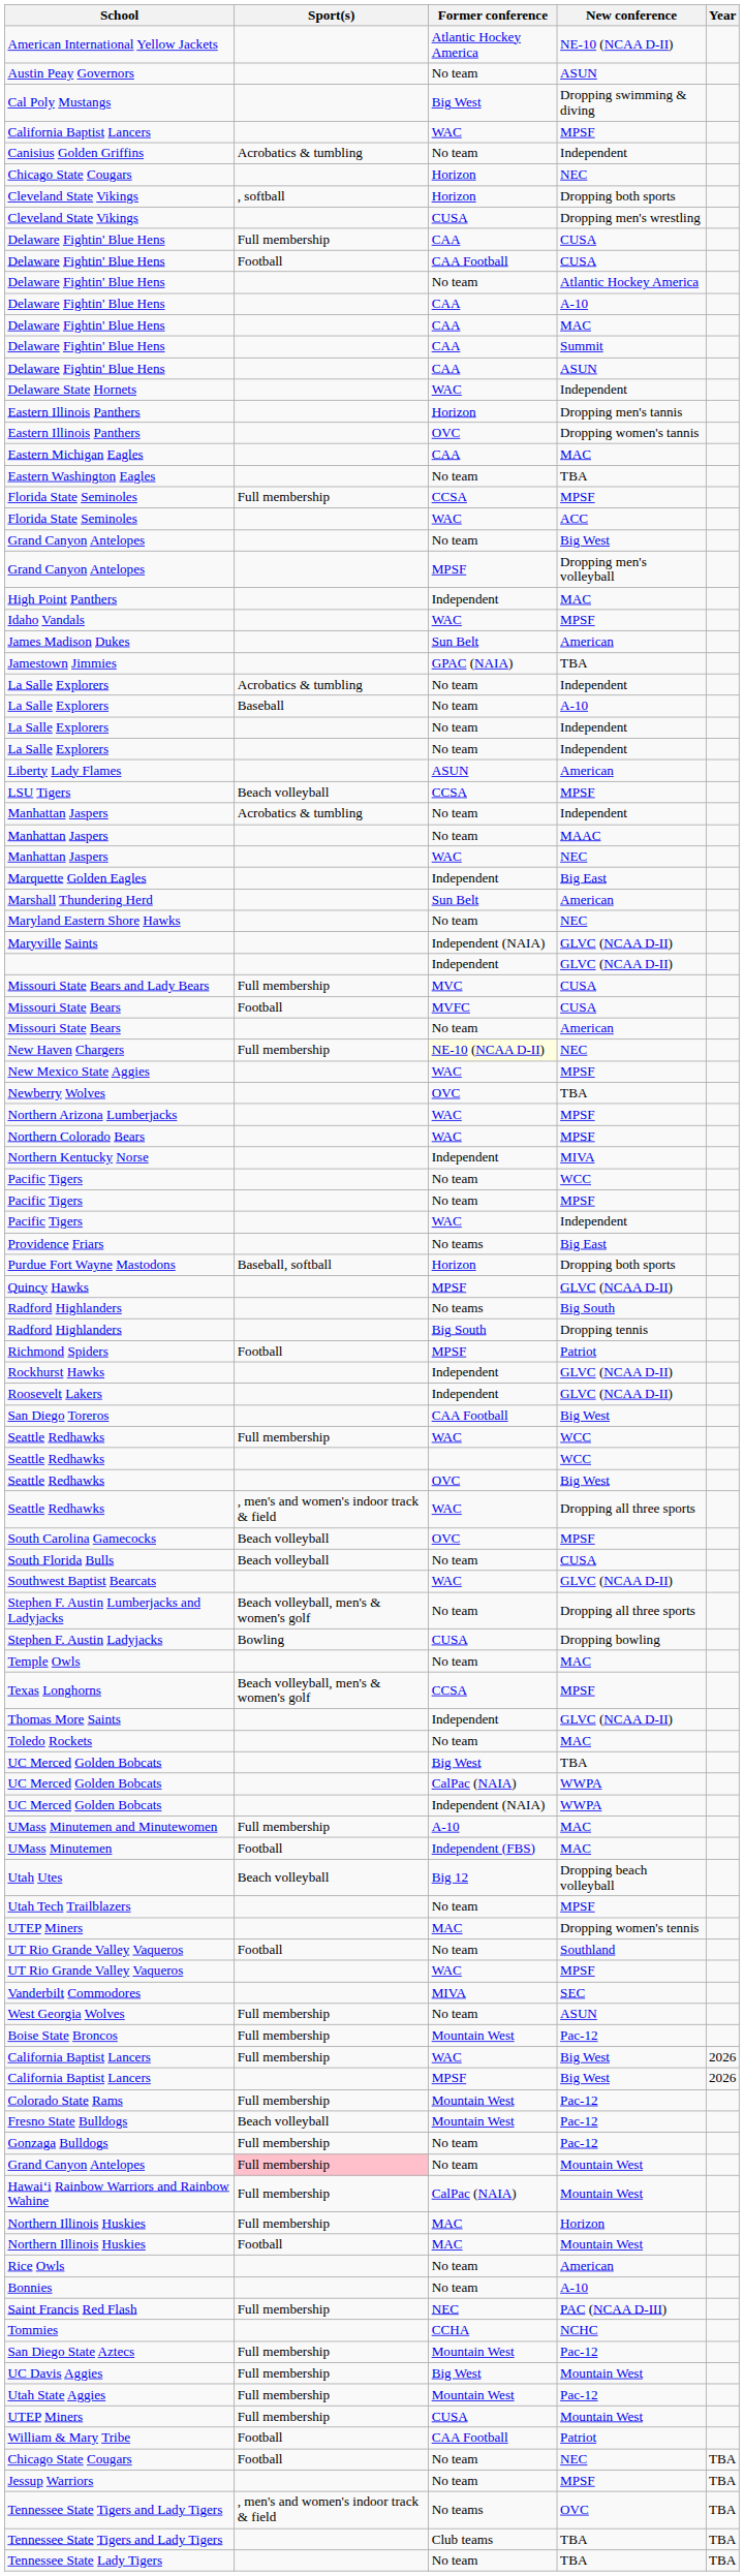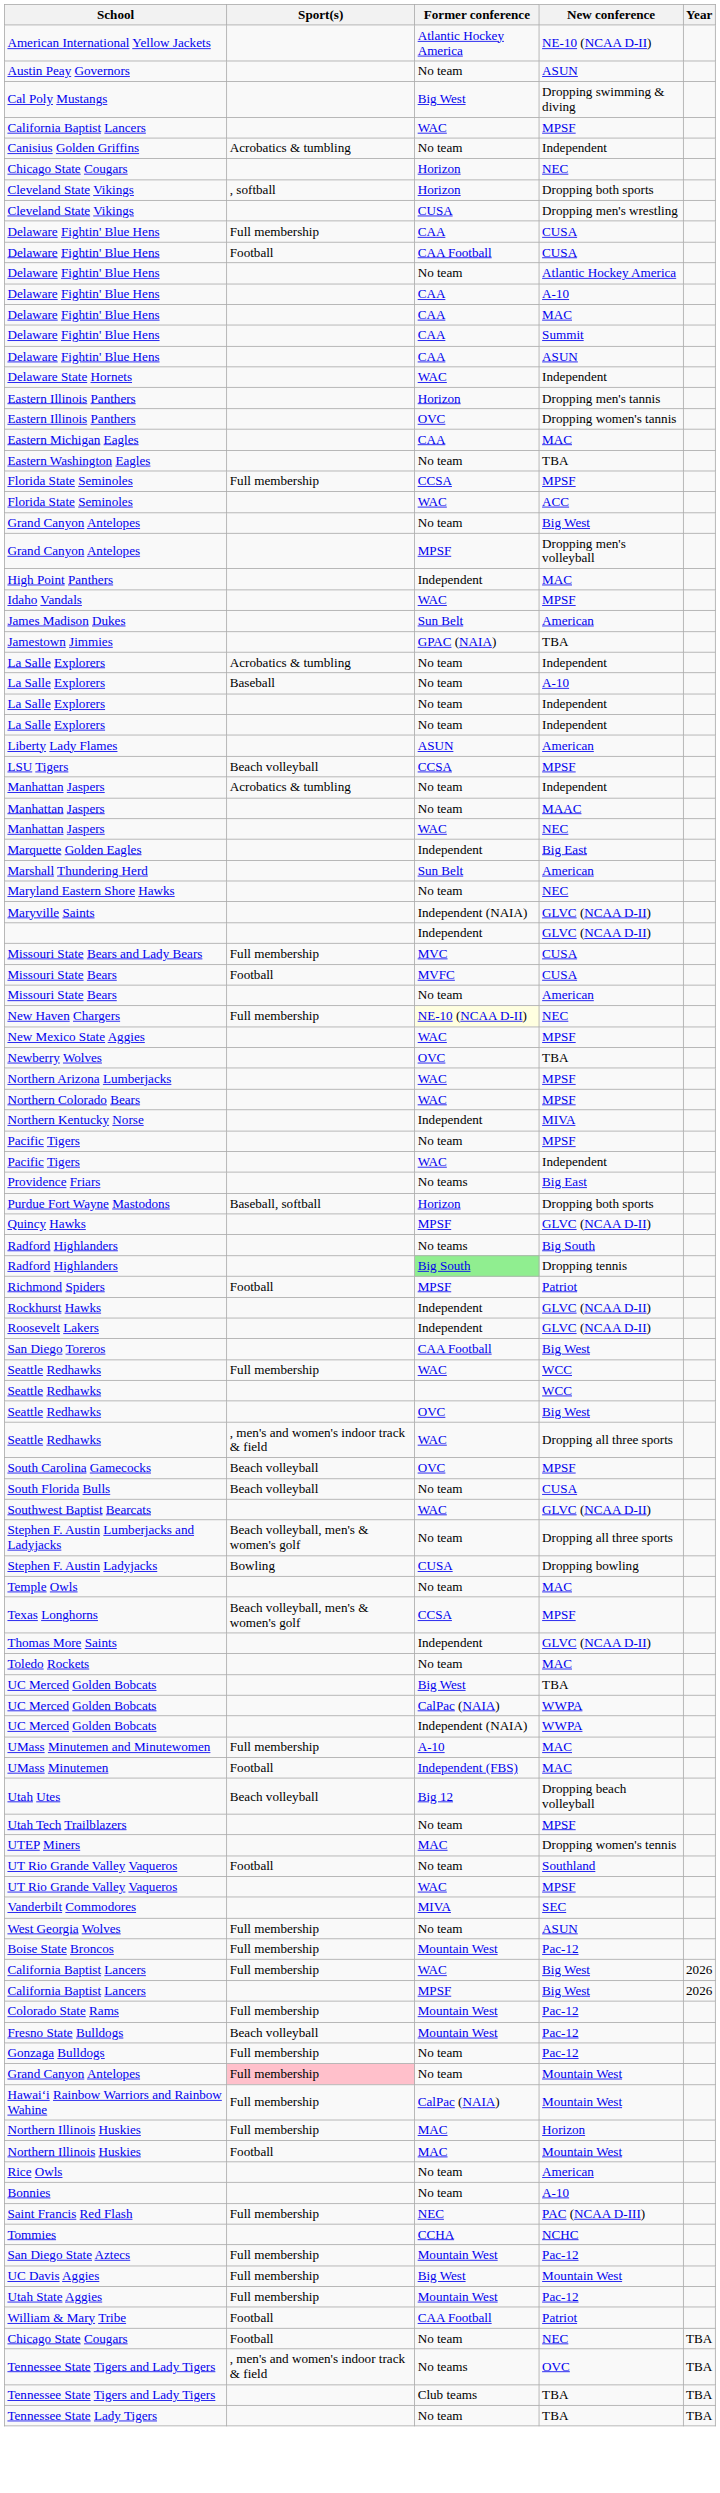- row: Pacific Tigers | No team | WCC
Radford Highlanders / Dropping tennis | Former conference: no background -> lightgreen background
- row: UTEP Miners | Full membership | CUSA | Mountain West
- row: Jessup Warriors | No team | MPSF | TBA
